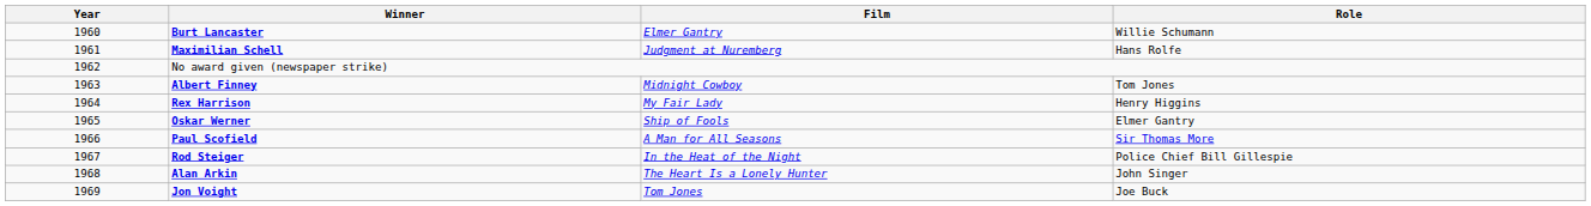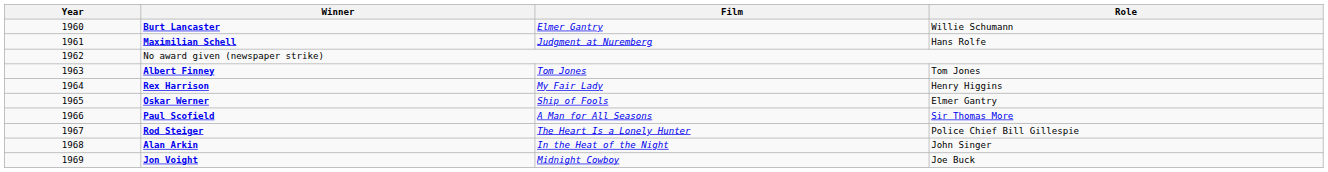Albert Finney | Film: Midnight Cowboy -> Tom Jones
Rod Steiger | Film: In the Heat of the Night -> The Heart Is a Lonely Hunter
Alan Arkin | Film: The Heart Is a Lonely Hunter -> In the Heat of the Night
Jon Voight | Film: Tom Jones -> Midnight Cowboy
